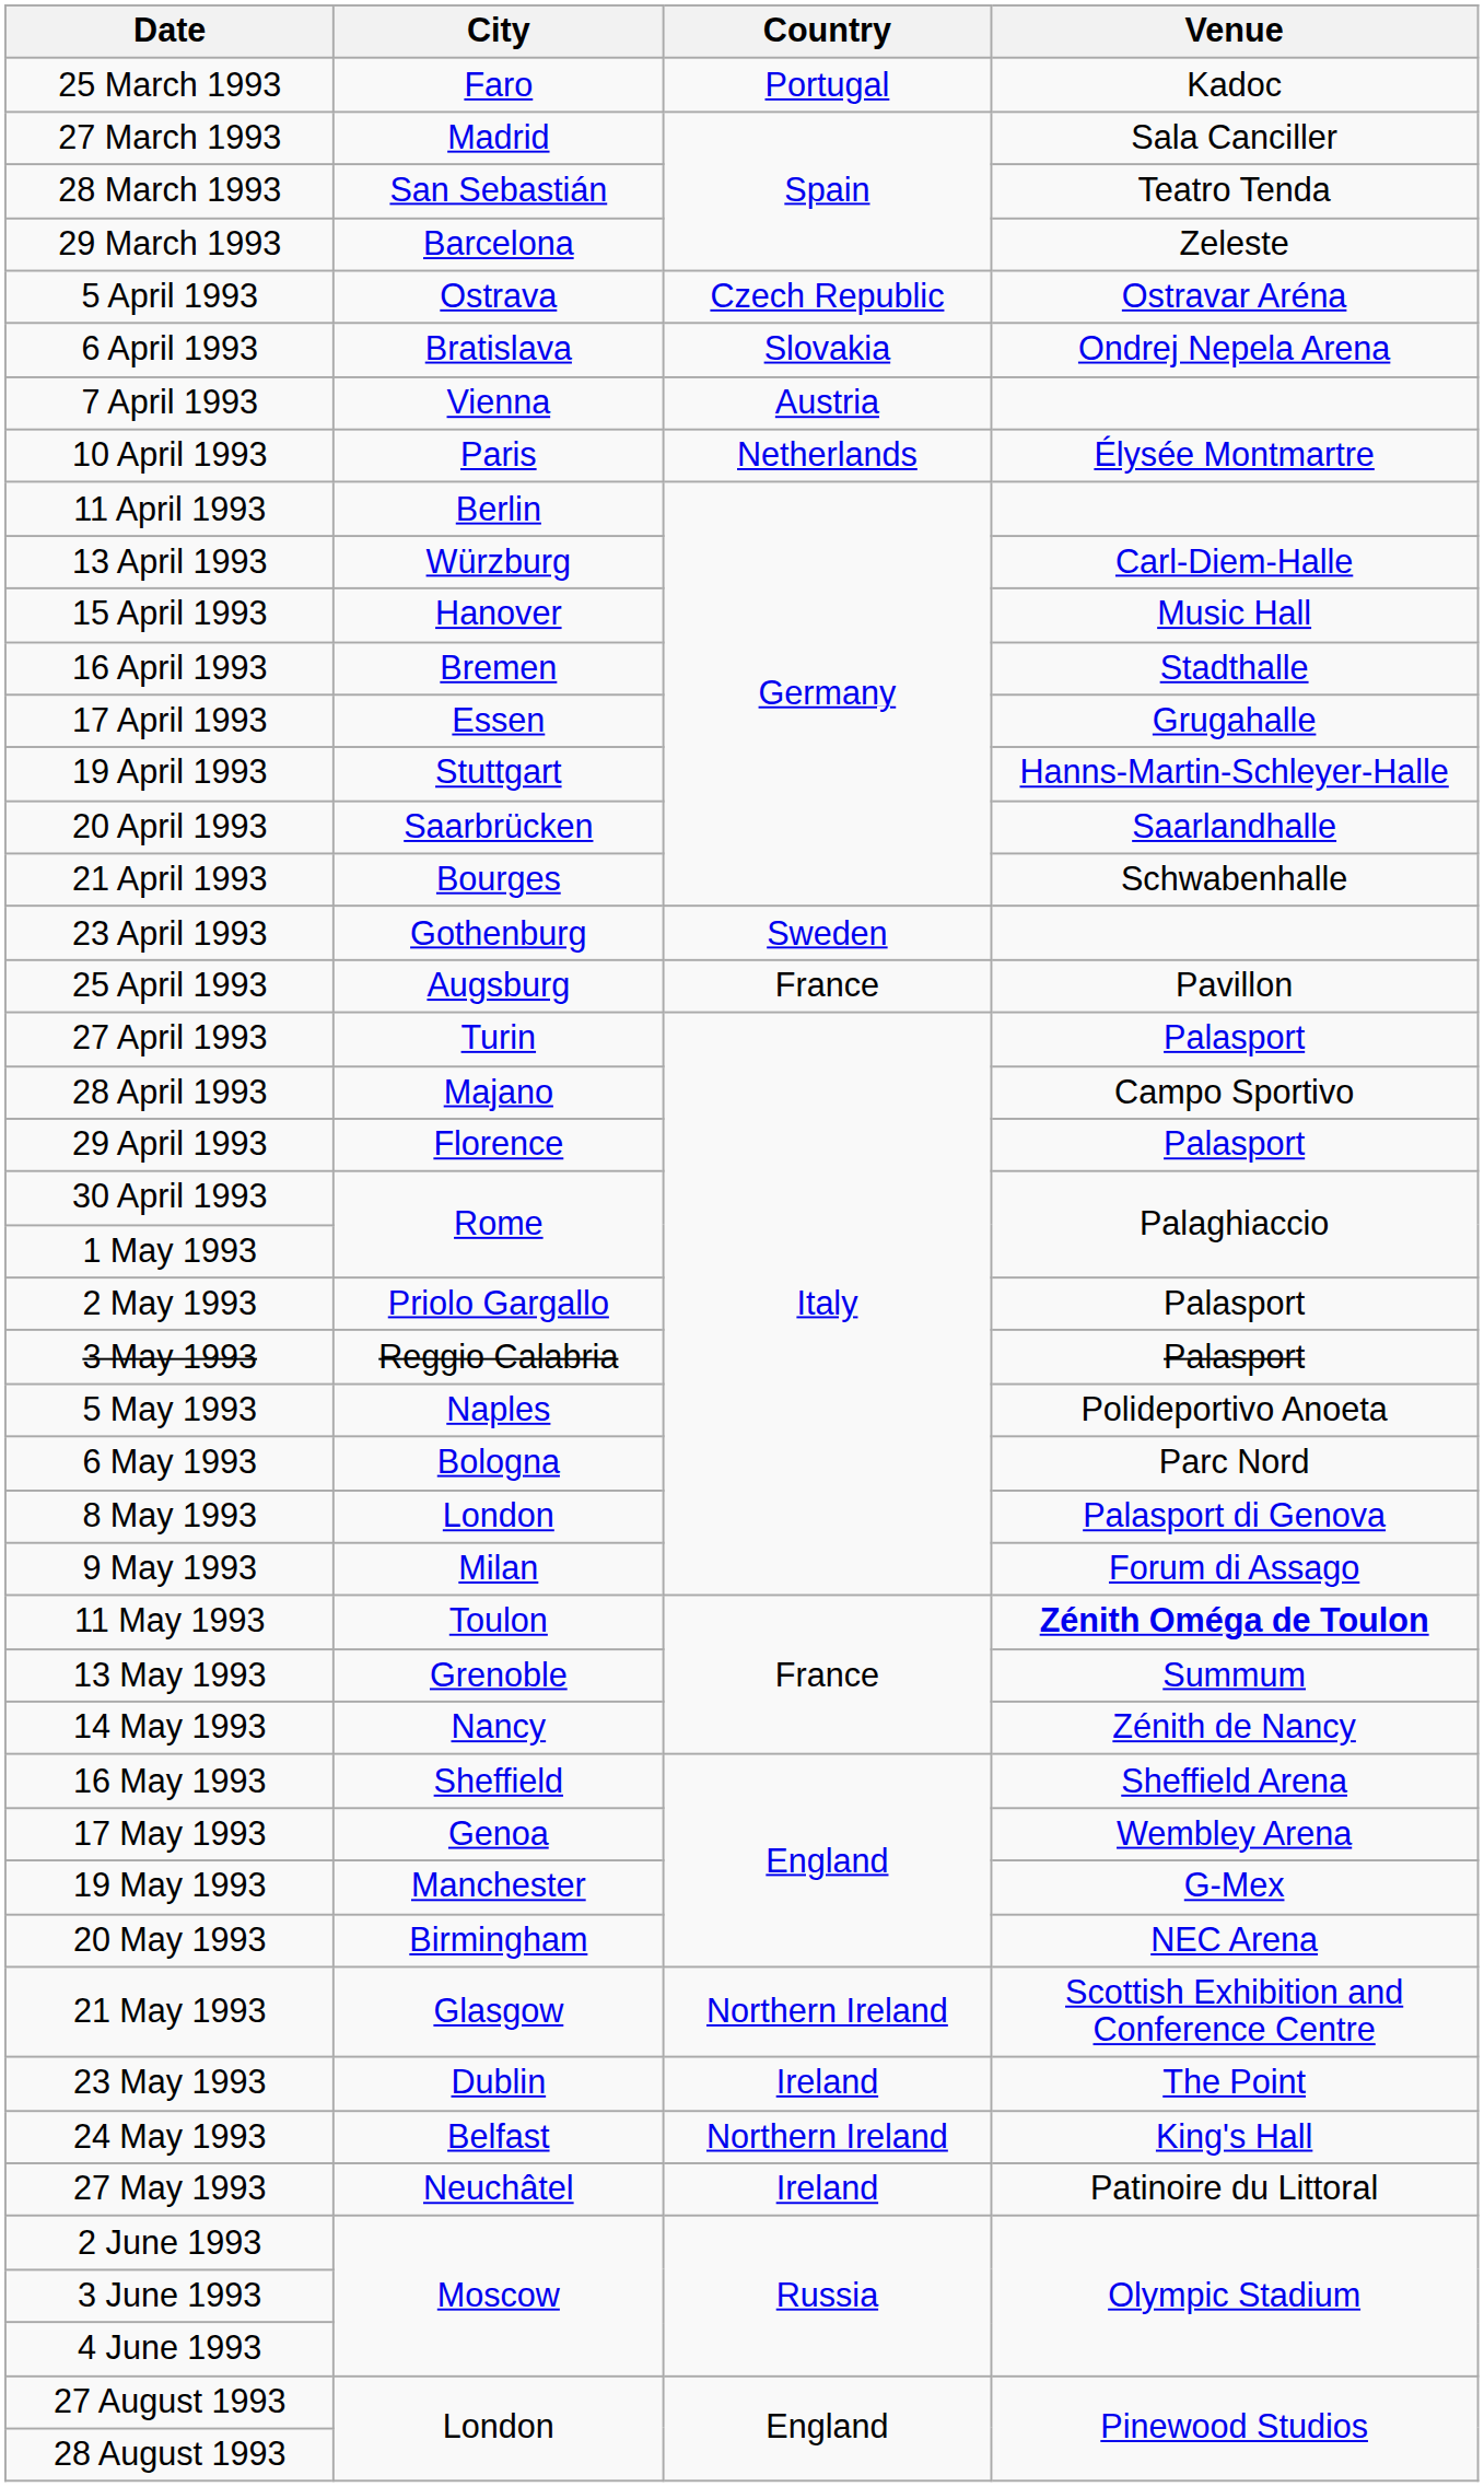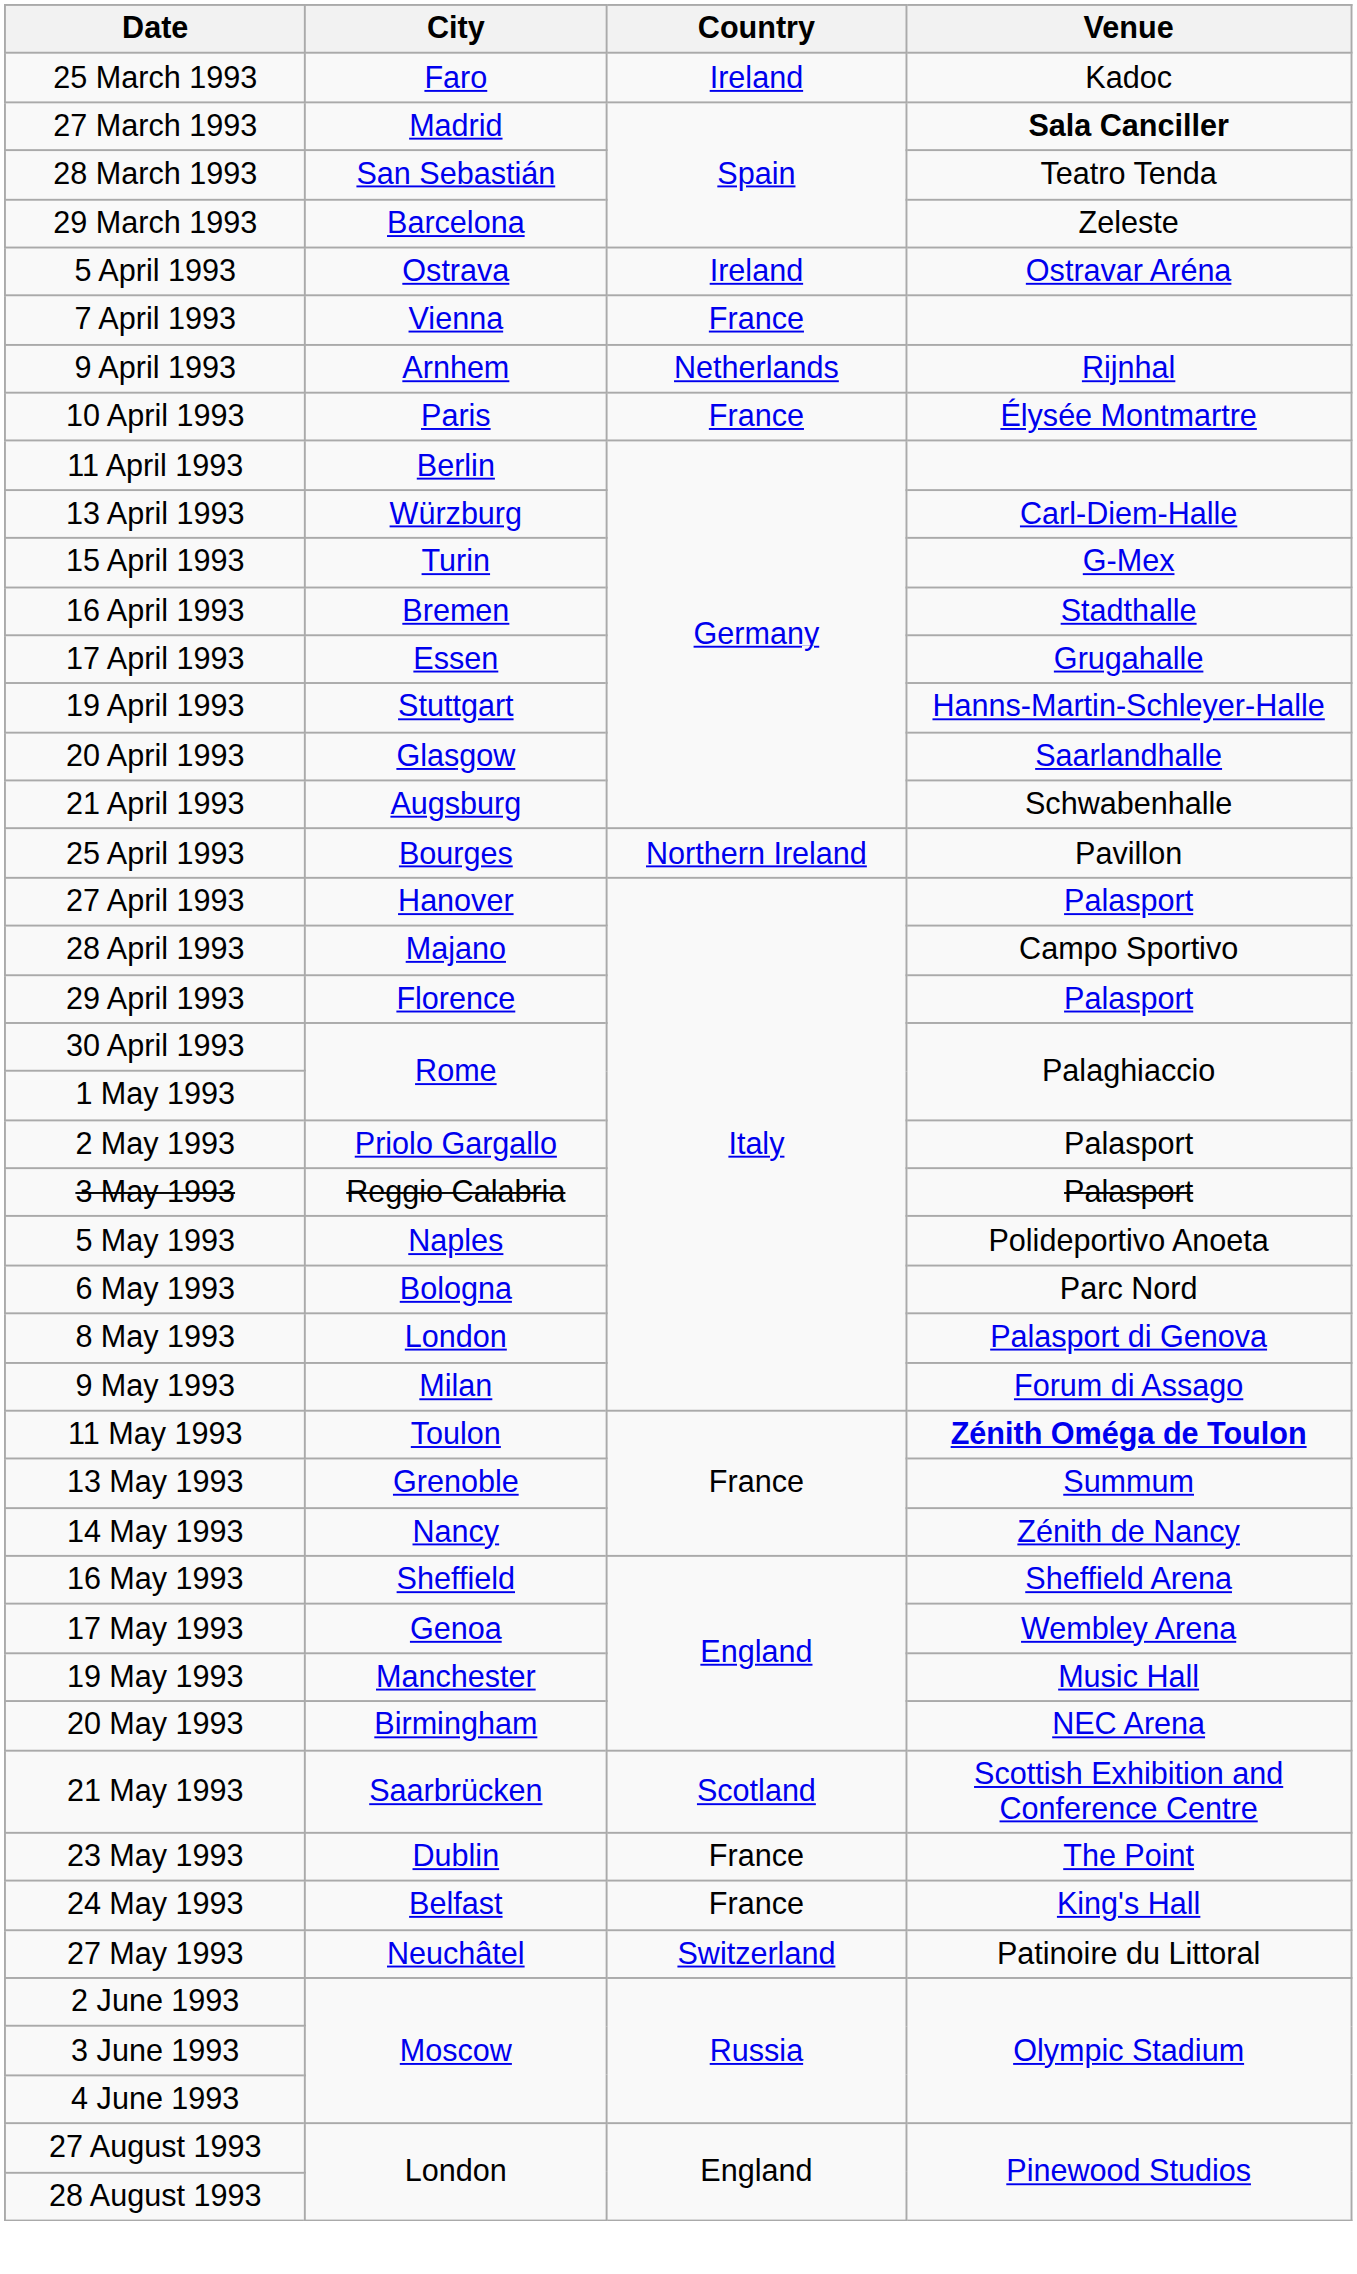25 March 1993 | Country: Portugal -> Ireland
27 March 1993 | Venue: normal -> bold
5 April 1993 | Country: Czech Republic -> Ireland
- row: 6 April 1993 | Bratislava | Slovakia | Ondrej Nepela Arena
7 April 1993 | Country: Austria -> France
+ row: 9 April 1993 | Arnhem | Netherlands | Rijnhal
10 April 1993 | Country: Netherlands -> France
15 April 1993 | City: Hanover -> Turin
15 April 1993 | Venue: Music Hall -> G-Mex
20 April 1993 | City: Saarbrücken -> Glasgow
21 April 1993 | City: Bourges -> Augsburg
- row: 23 April 1993 | Gothenburg | Sweden
25 April 1993 | City: Augsburg -> Bourges
25 April 1993 | Country: France -> Northern Ireland
27 April 1993 | City: Turin -> Hanover
19 May 1993 | Venue: G-Mex -> Music Hall
21 May 1993 | City: Glasgow -> Saarbrücken
21 May 1993 | Country: Northern Ireland -> Scotland
23 May 1993 | Country: Ireland -> France
24 May 1993 | Country: Northern Ireland -> France
27 May 1993 | Country: Ireland -> Switzerland
